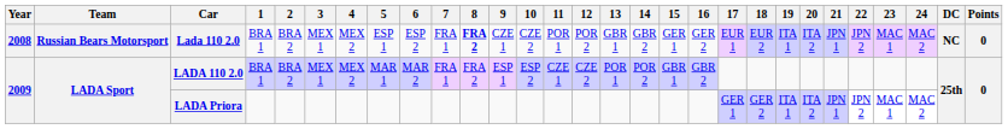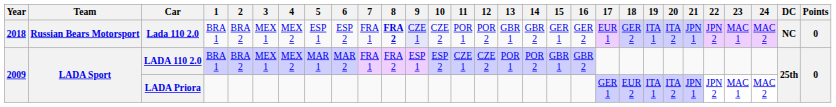Lada 110 2.0 | Year: 2008 -> 2018
Lada 110 2.0 | 9: no background -> lavender background
Lada 110 2.0 | 18: EUR 2 -> GER 2
LADA Priora | 18: GER 2 -> EUR 2
